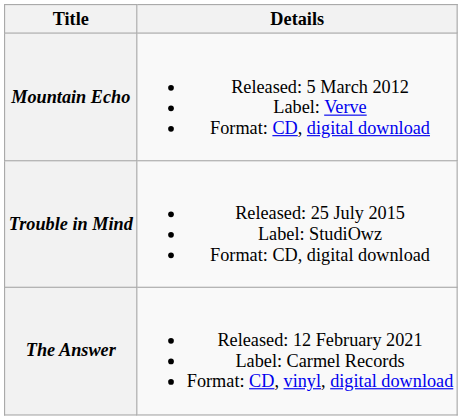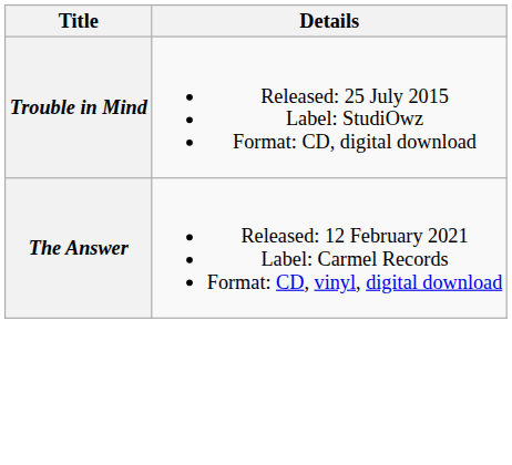- row: Mountain Echo | Released: 5 March 2012 Label: Verve Format: CD, digital download
